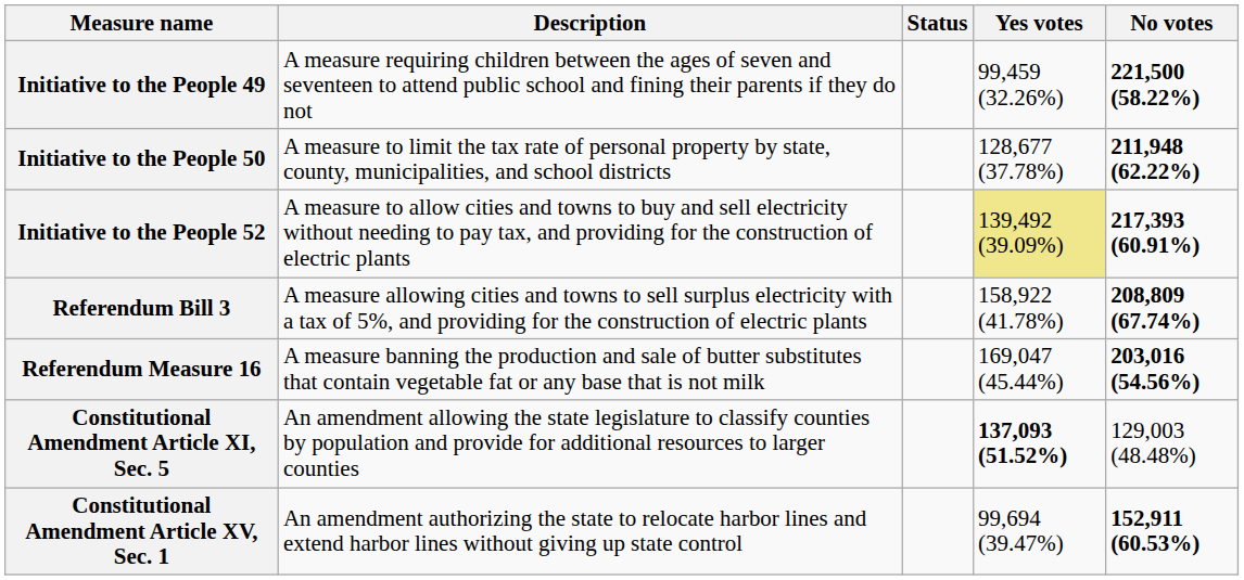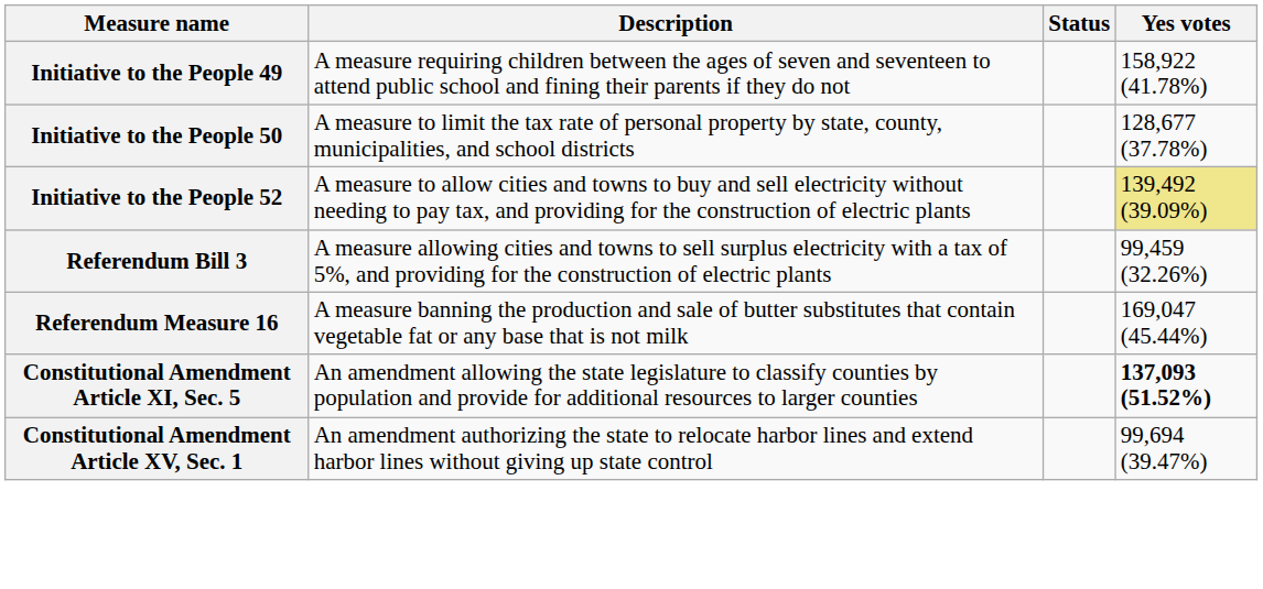- column: No votes | 221,500 (58.22%) | 211,948 (62.22%) | 217,393 (60.91%) | 208,809 (67.74%) | 203,016 (54.56%) | 129,003 (48.48%) | 152,911 (60.53%)
Initiative to the People 49 | Yes votes: 99,459 (32.26%) -> 158,922 (41.78%)
Referendum Bill 3 | Yes votes: 158,922 (41.78%) -> 99,459 (32.26%)
